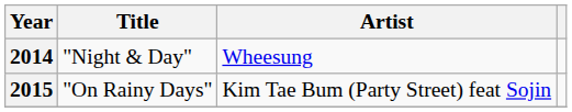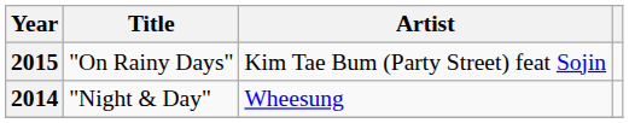rows swapped: 2014 <-> 2015
